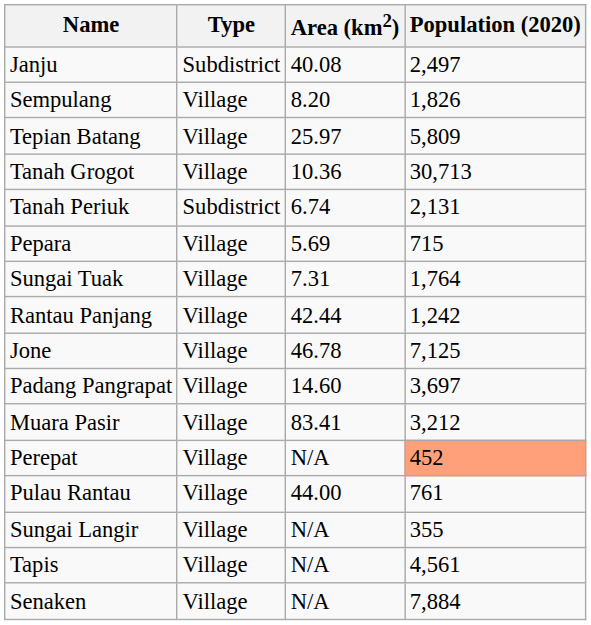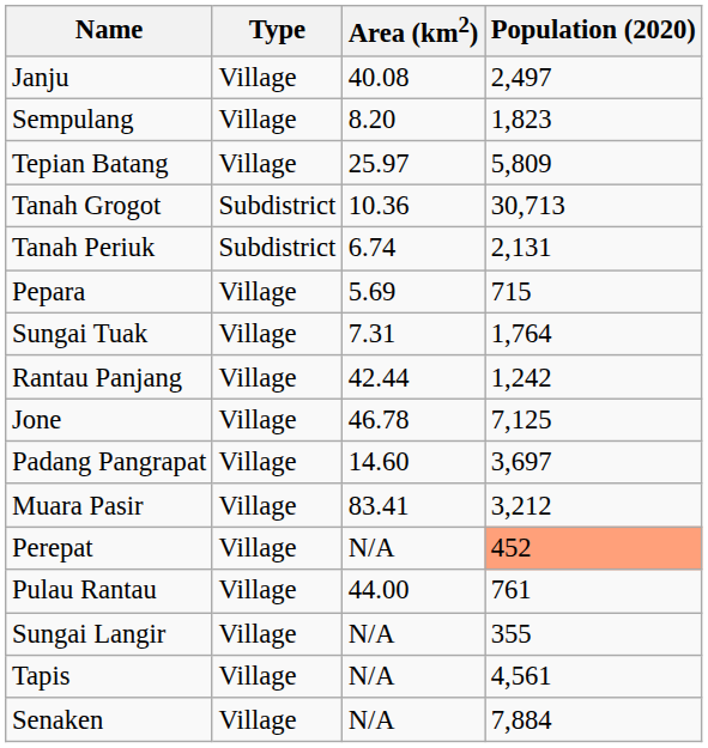Janju | Type: Subdistrict -> Village
Sempulang | Population (2020): 1,826 -> 1,823
Tanah Grogot | Type: Village -> Subdistrict
